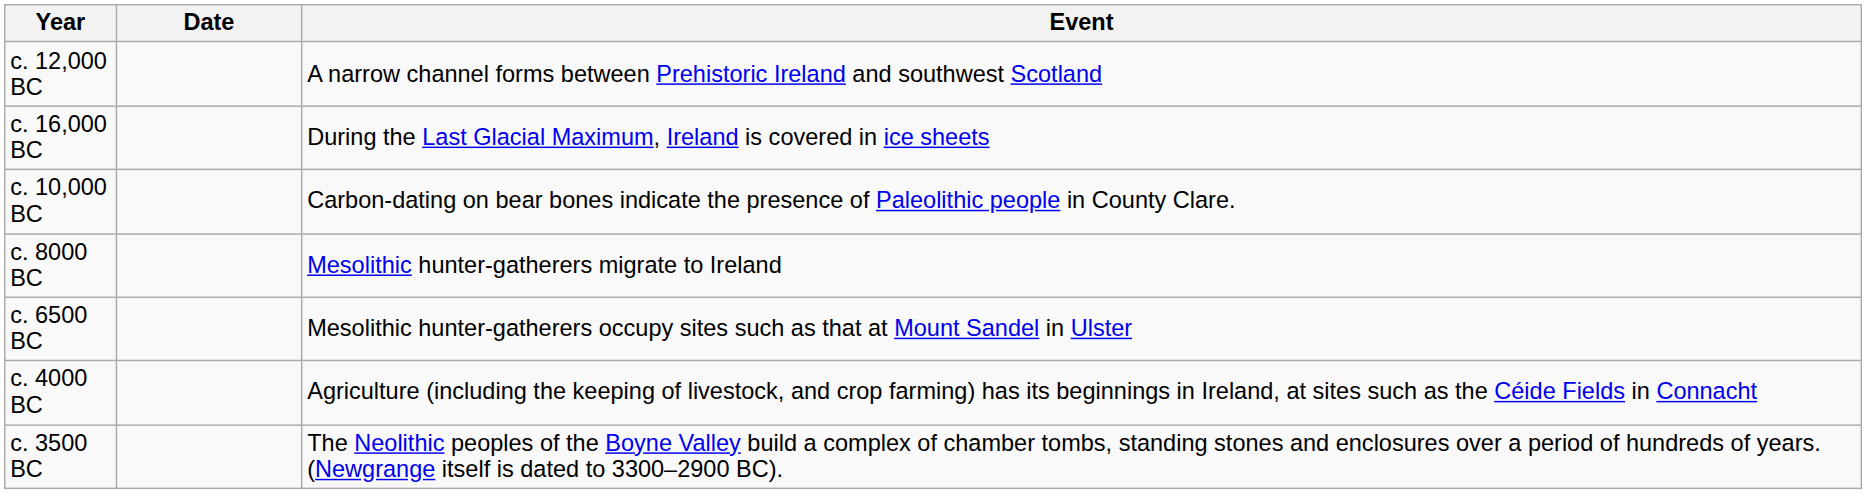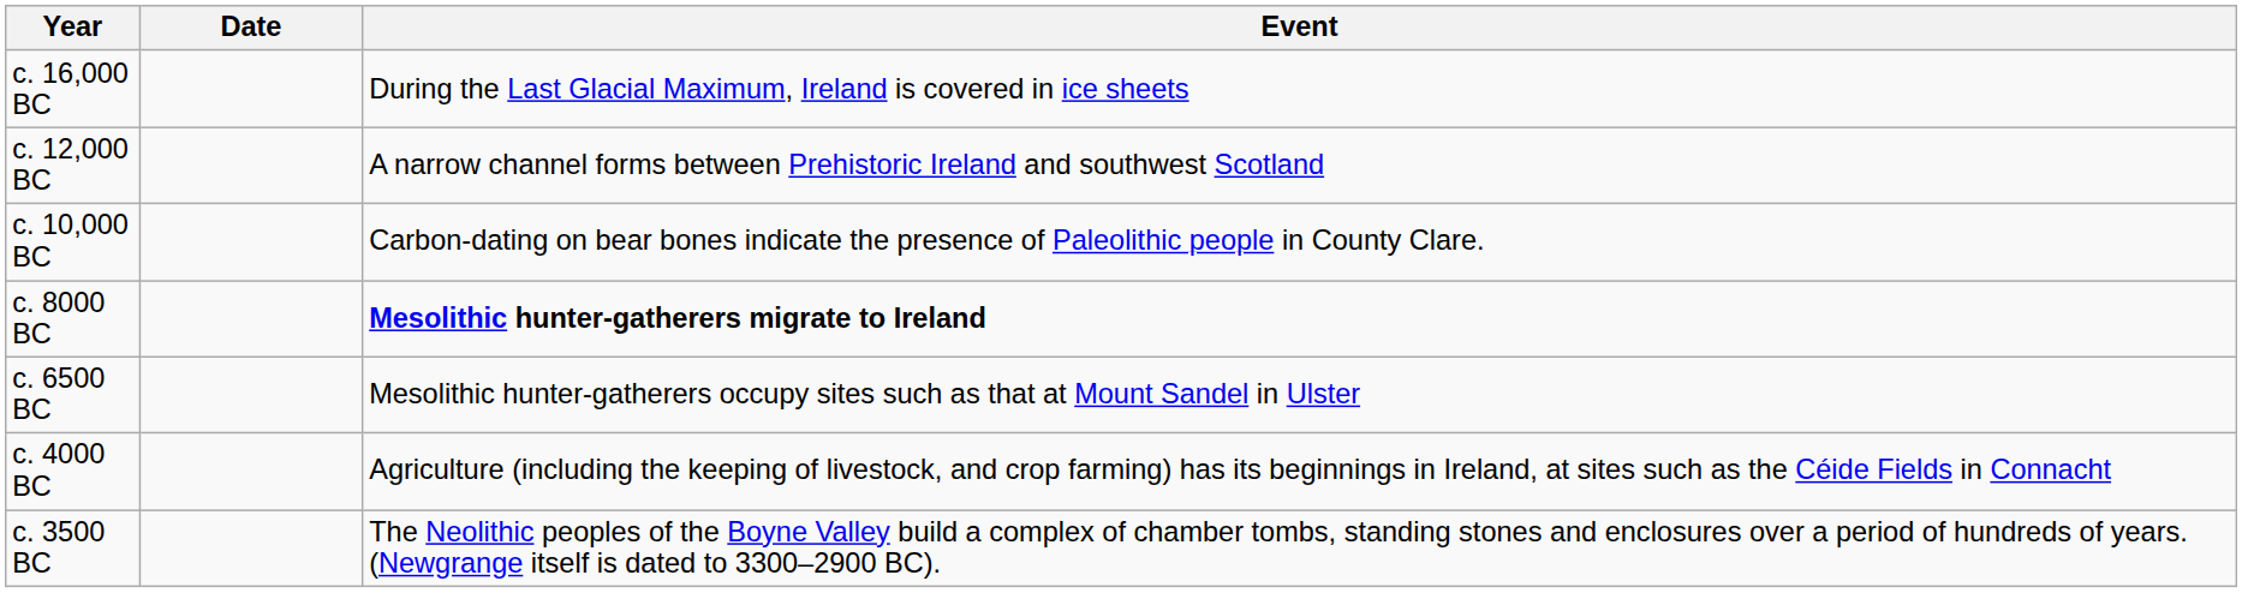rows swapped: c. 16,000 BC <-> c. 12,000 BC
c. 8000 BC | Event: normal -> bold
